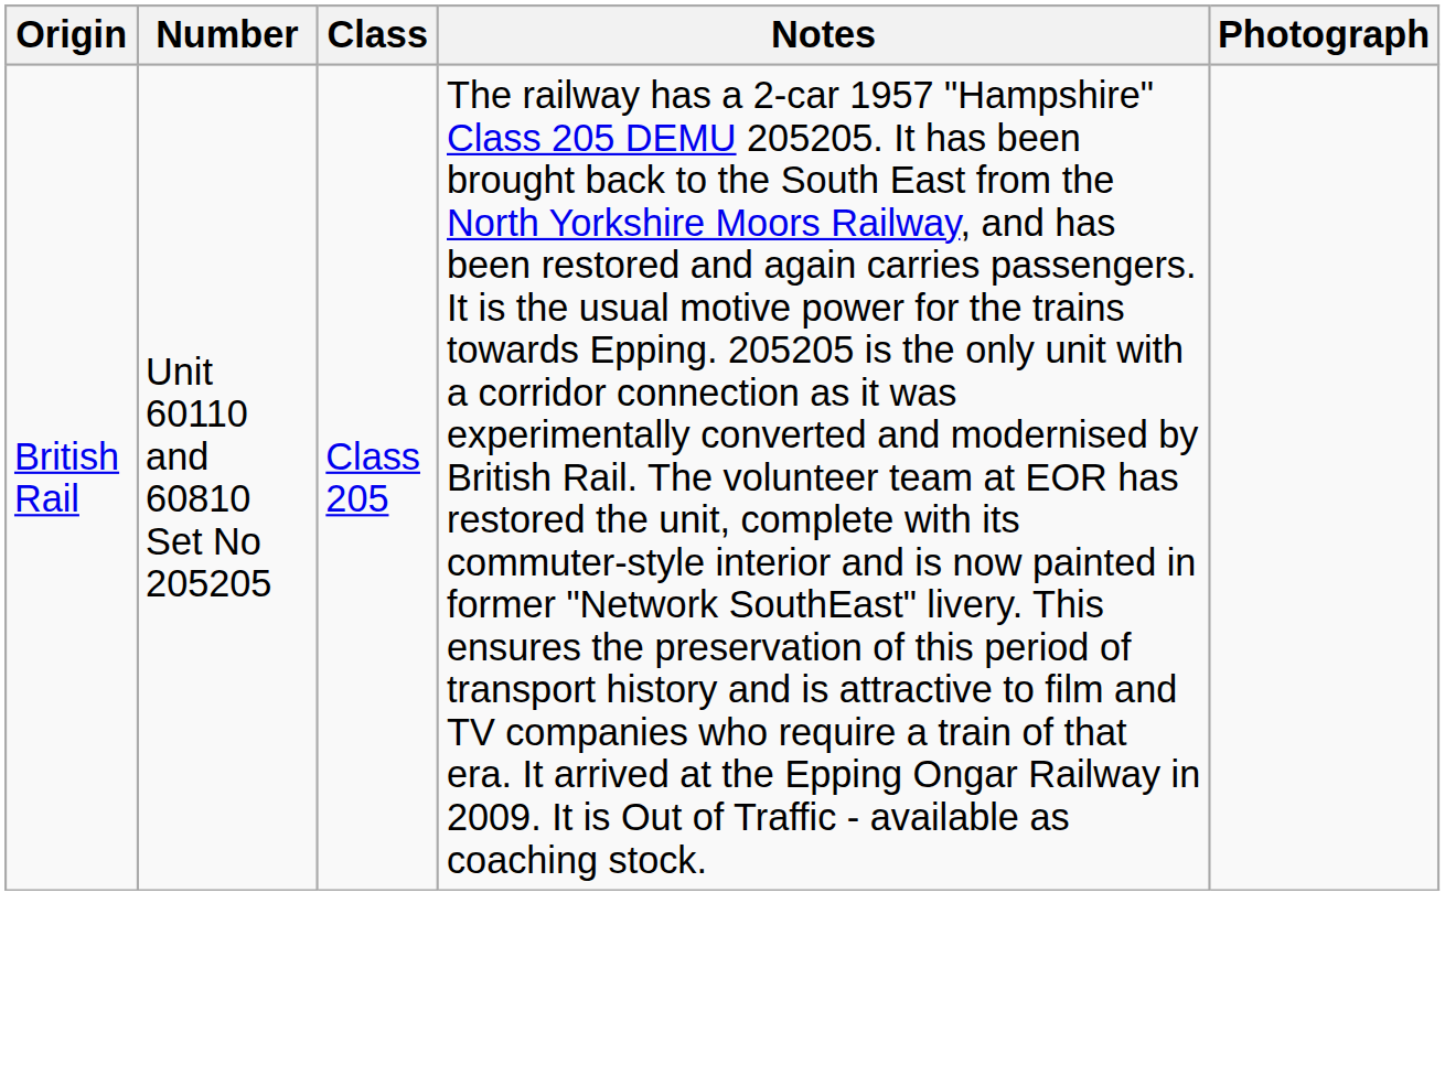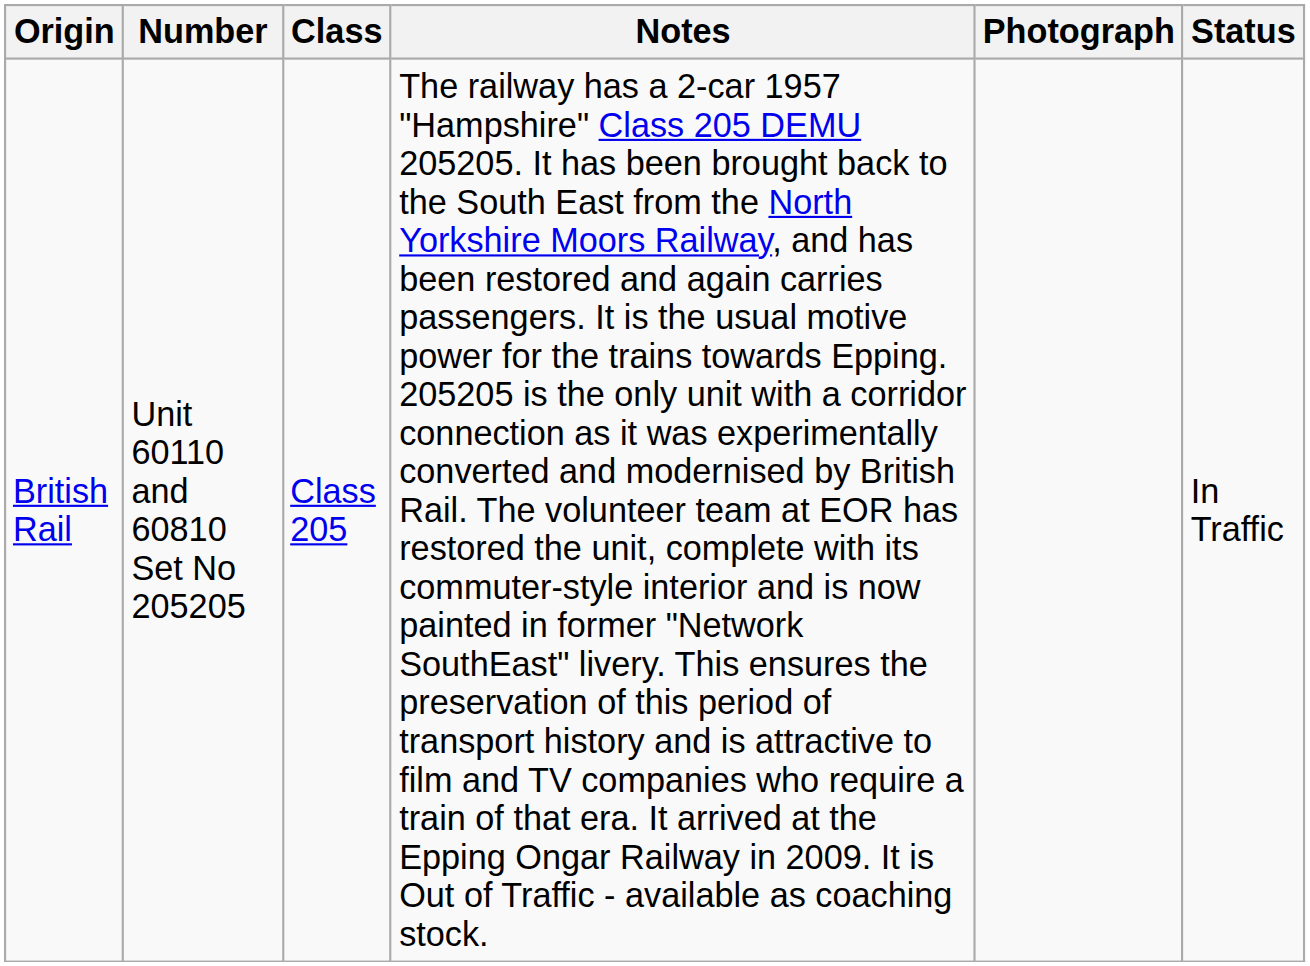+ column: Status | In Traffic
